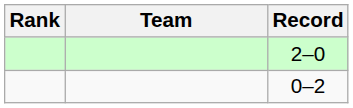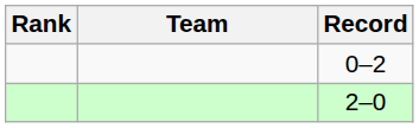rows swapped: 2–0 <-> 0–2
